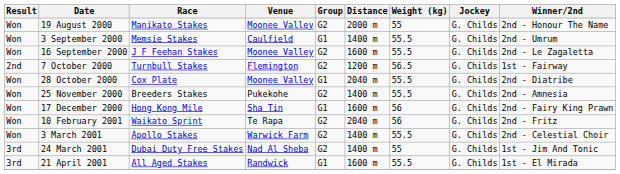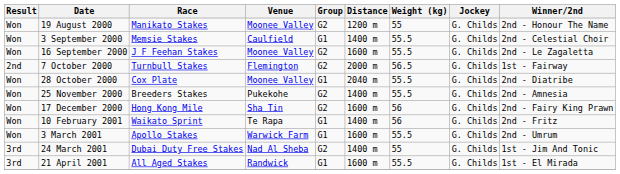19 August 2000 | Distance: 2000 m -> 1200 m
3 September 2000 | Winner/2nd: 2nd - Umrum -> 2nd - Celestial Choir
7 October 2000 | Distance: 1200 m -> 2000 m
17 December 2000 | Group: G1 -> G2
10 February 2001 | Group: G2 -> G1
10 February 2001 | Distance: 2040 m -> 1400 m
3 March 2001 | Group: G2 -> G1
3 March 2001 | Distance: 1400 m -> 1600 m
3 March 2001 | Winner/2nd: 2nd - Celestial Choir -> 2nd - Umrum
